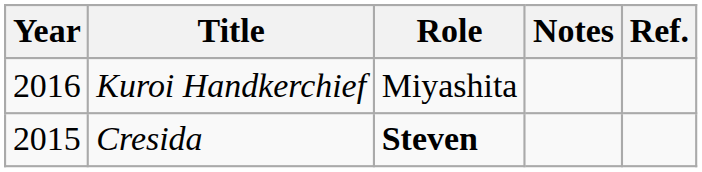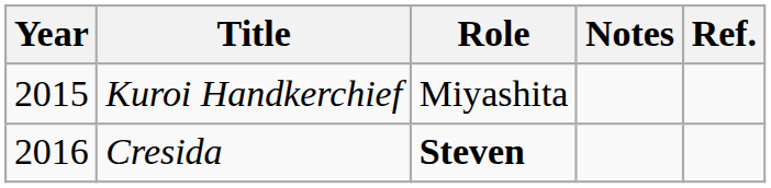Kuroi Handkerchief | Year: 2016 -> 2015
Cresida | Year: 2015 -> 2016
